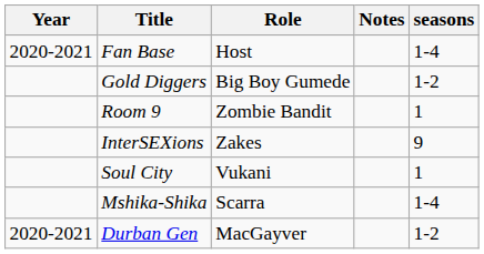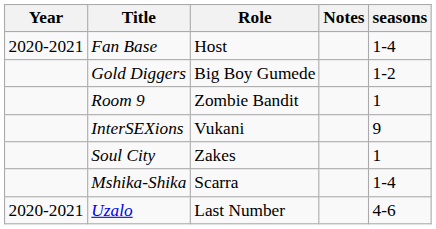InterSEXions | Role: Zakes -> Vukani
Soul City | Role: Vukani -> Zakes
+ row: 2020-2021 | Uzalo | Last Number | 4-6
- row: 2020-2021 | Durban Gen | MacGayver | 1-2
